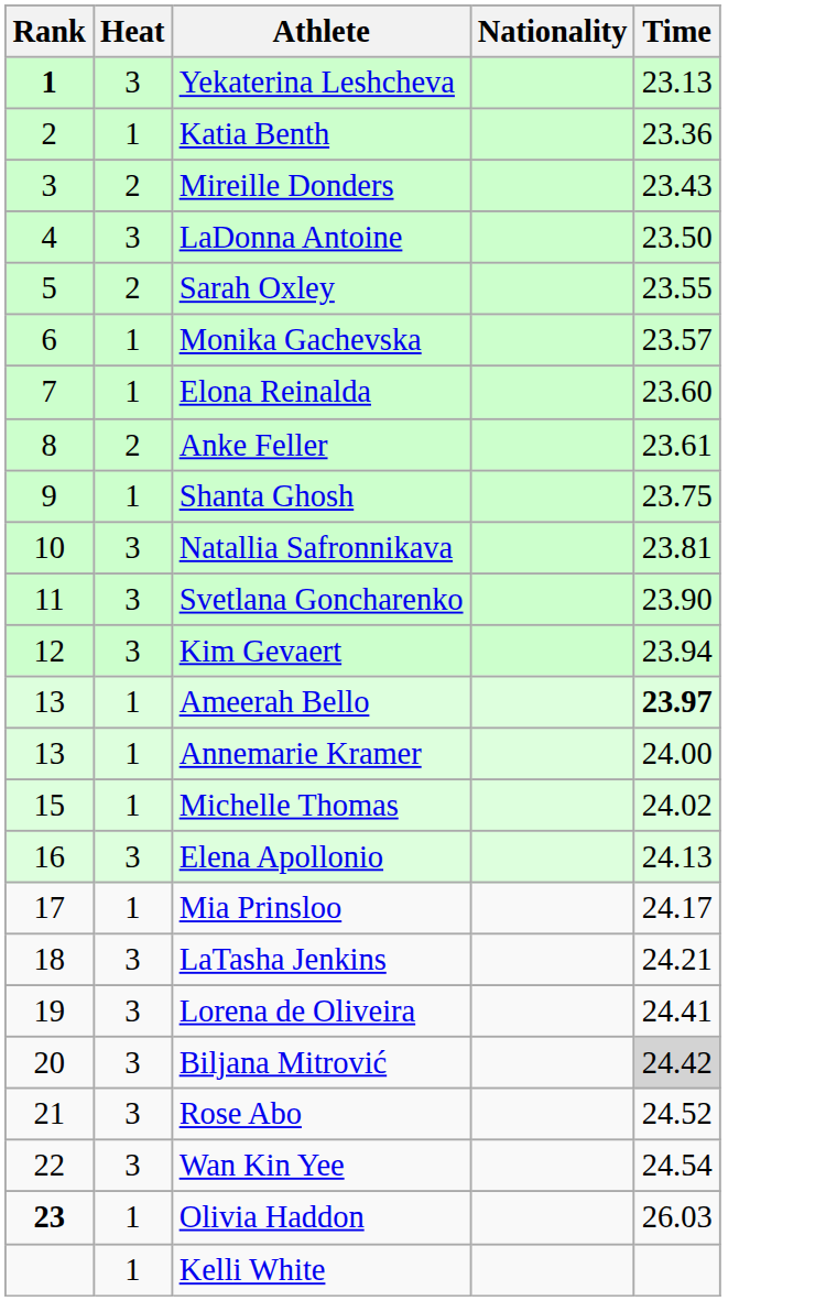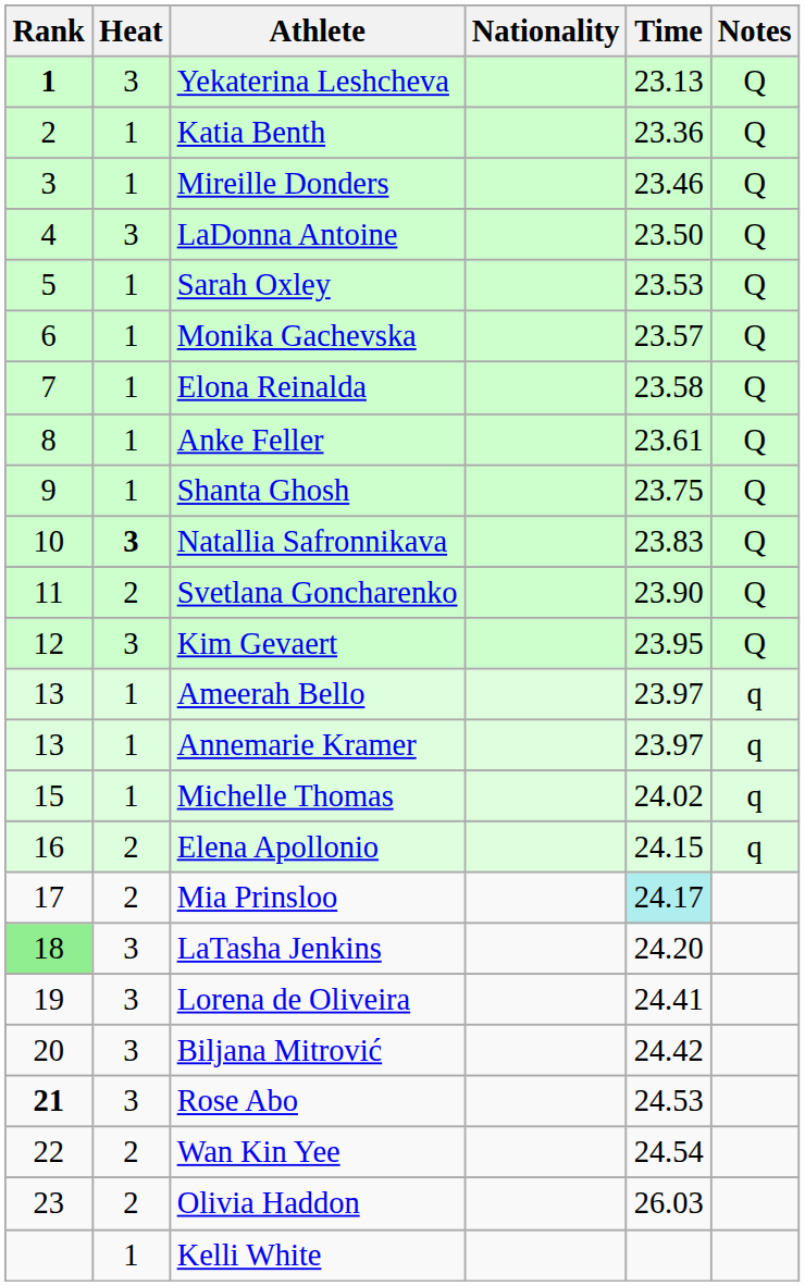+ column: Notes | Q | Q | Q | Q | Q | Q | Q | Q | Q | Q | Q | Q | q | q | q | q
Mireille Donders | Heat: 2 -> 1
Mireille Donders | Time: 23.43 -> 23.46
Sarah Oxley | Heat: 2 -> 1
Sarah Oxley | Time: 23.55 -> 23.53
Elona Reinalda | Time: 23.60 -> 23.58
Anke Feller | Heat: 2 -> 1
Natallia Safronnikava | Heat: normal -> bold
Natallia Safronnikava | Time: 23.81 -> 23.83
Svetlana Goncharenko | Heat: 3 -> 2
Kim Gevaert | Time: 23.94 -> 23.95
Ameerah Bello | Time: bold -> normal
Annemarie Kramer | Time: 24.00 -> 23.97
Elena Apollonio | Heat: 3 -> 2
Elena Apollonio | Time: 24.13 -> 24.15
Mia Prinsloo | Heat: 1 -> 2
Mia Prinsloo | Time: no background -> paleturquoise background
LaTasha Jenkins | Rank: no background -> lightgreen background
LaTasha Jenkins | Time: 24.21 -> 24.20
Biljana Mitrović | Time: lightgrey background -> no background
Rose Abo | Rank: normal -> bold
Rose Abo | Time: 24.52 -> 24.53
Wan Kin Yee | Heat: 3 -> 2
Olivia Haddon | Rank: bold -> normal
Olivia Haddon | Heat: 1 -> 2
